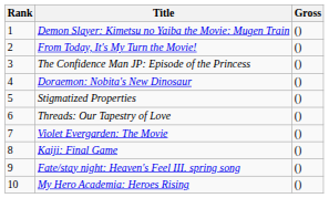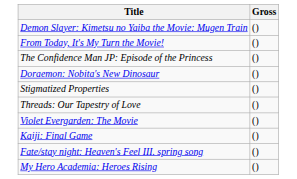- column: Rank | 1 | 2 | 3 | 4 | 5 | 6 | 7 | 8 | 9 | 10
